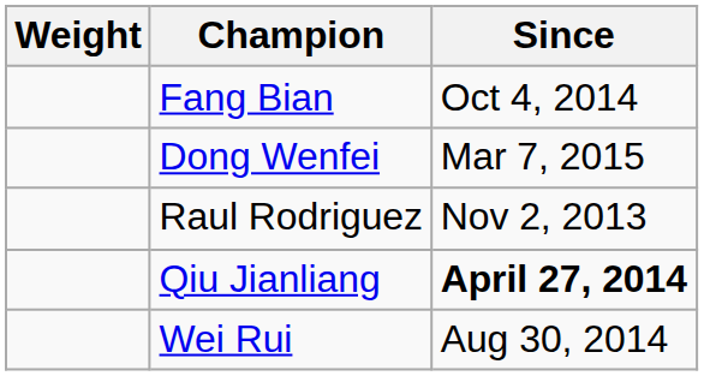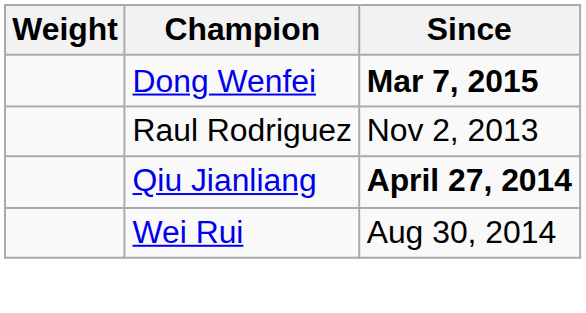- row: Fang Bian | Oct 4, 2014
Dong Wenfei | Since: normal -> bold
